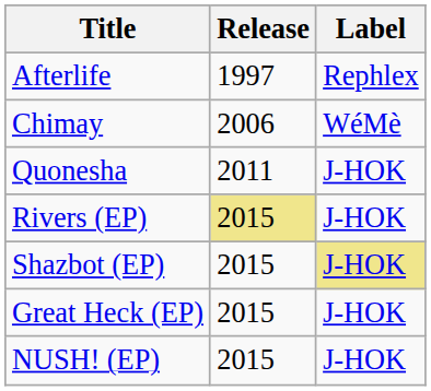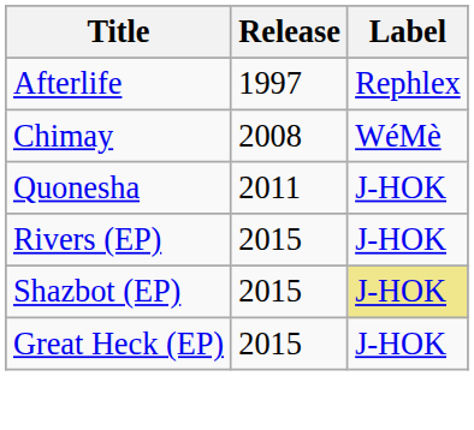Chimay | Release: 2006 -> 2008
Rivers (EP) | Release: khaki background -> no background
- row: NUSH! (EP) | 2015 | J-HOK
